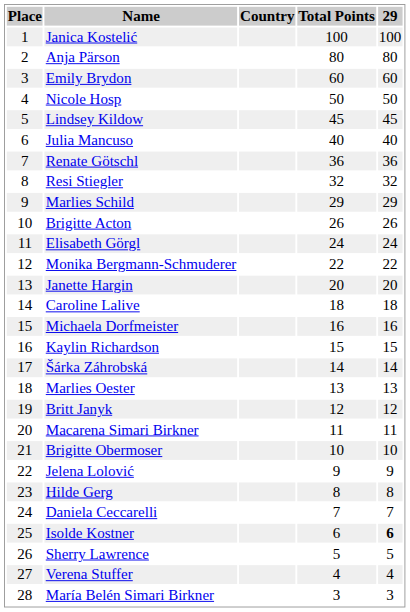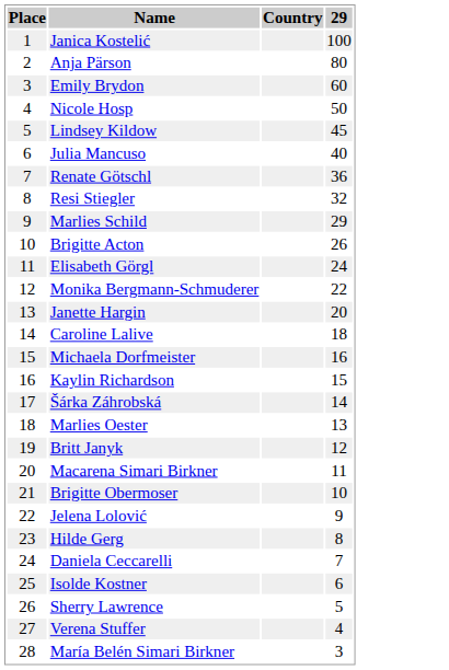- column: Total Points | 100 | 80 | 60 | 50 | 45 | 40 | 36 | 32 | 29 | 26 | 24 | 22 | 20 | 18 | 16 | 15 | 14 | 13 | 12 | 11 | 10 | 9 | 8 | 7 | 6 | 5 | 4 | 3
Isolde Kostner | 29: bold -> normal
